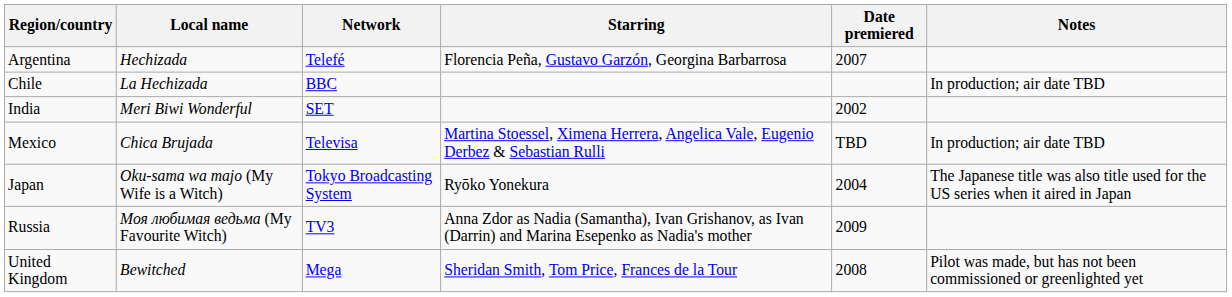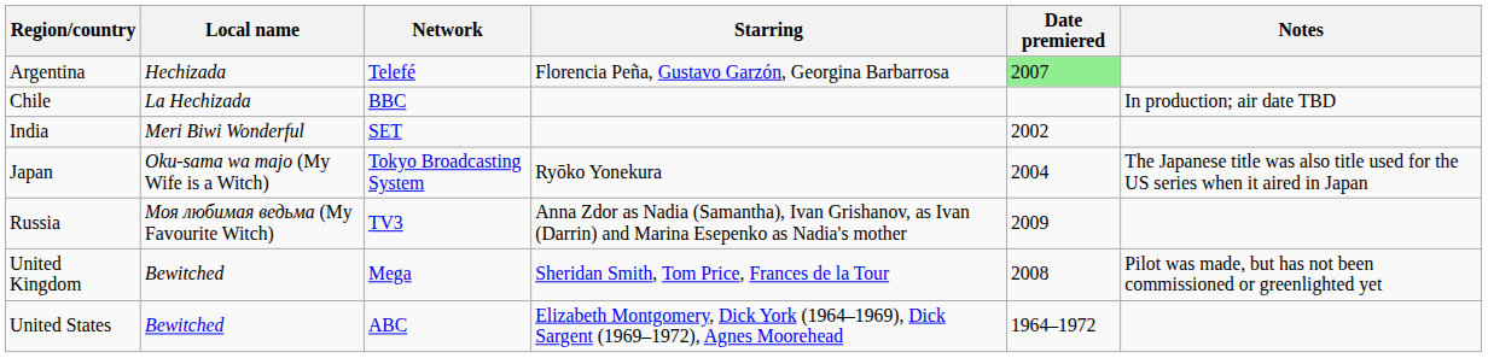Argentina | Date premiered: no background -> lightgreen background
- row: Mexico | Chica Brujada | Televisa | Martina Stoessel, Ximena Herrera, Angelica Vale, Eugenio Derbez & Sebastian Rulli | TBD | In production; air date TBD
+ row: United States | Bewitched | ABC | Elizabeth Montgomery, Dick York (1964–1969), Dick Sargent (1969–1972), Agnes Moorehead | 1964–1972
